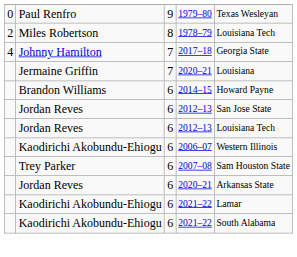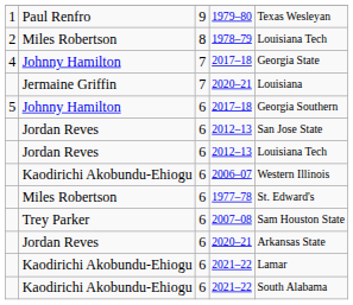1979–80 | column 1: 0 -> 1
+ row: 5 | Johnny Hamilton | 6 | 2017–18 | Georgia Southern
- row: Brandon Williams | 6 | 2014–15 | Howard Payne
+ row: Miles Robertson | 6 | 1977–78 | St. Edward's
